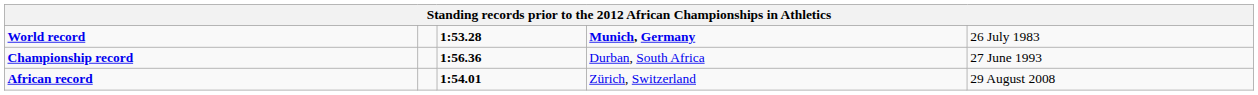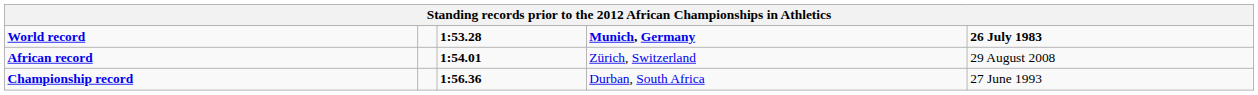World record | column 5: normal -> bold
rows swapped: African record <-> Championship record
